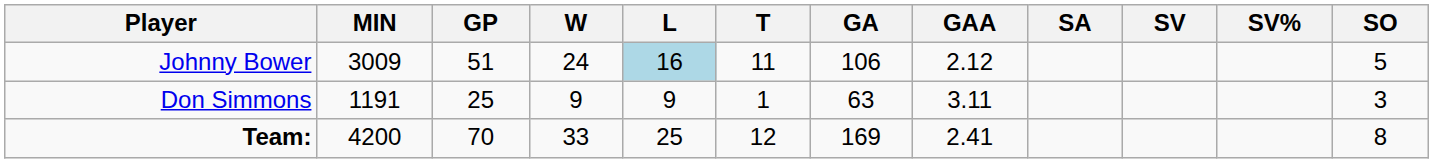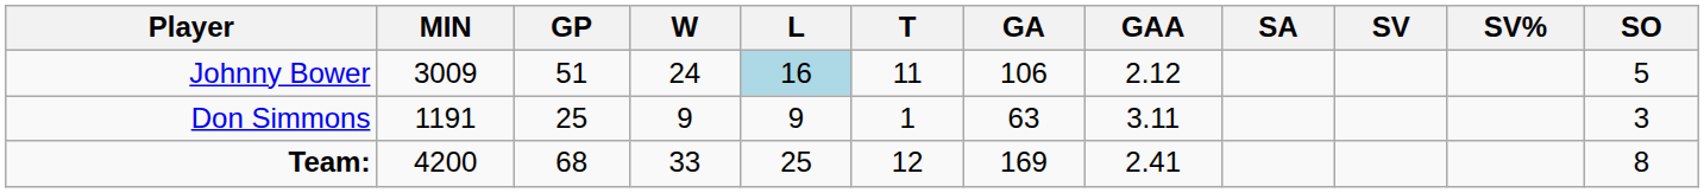Team: | GP: 70 -> 68
